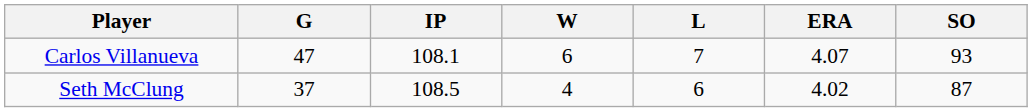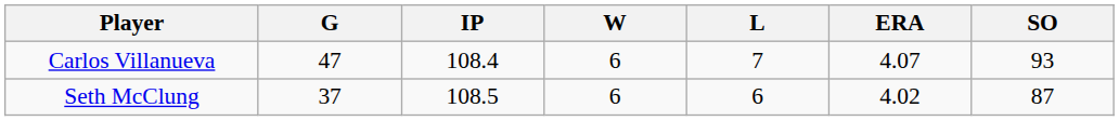Carlos Villanueva | IP: 108.1 -> 108.4
Seth McClung | W: 4 -> 6
